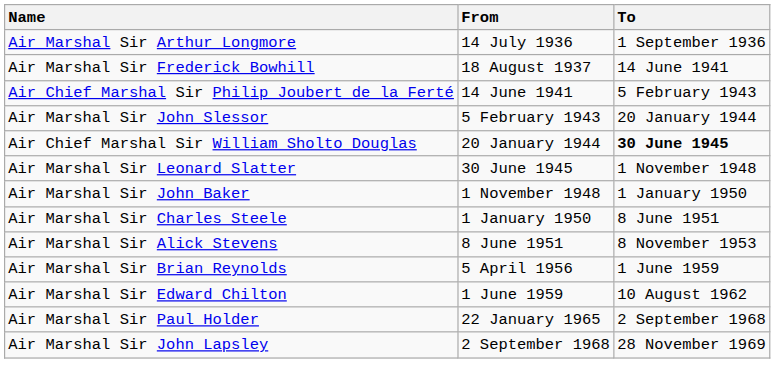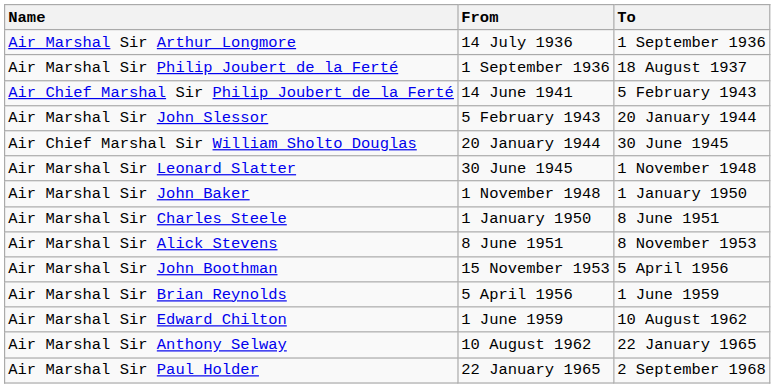+ row: Air Marshal Sir Philip Joubert de la Ferté | 1 September 1936 | 18 August 1937
- row: Air Marshal Sir Frederick Bowhill | 18 August 1937 | 14 June 1941
Air Chief Marshal Sir William Sholto Douglas | To: bold -> normal
+ row: Air Marshal Sir John Boothman | 15 November 1953 | 5 April 1956
+ row: Air Marshal Sir Anthony Selway | 10 August 1962 | 22 January 1965
- row: Air Marshal Sir John Lapsley | 2 September 1968 | 28 November 1969
